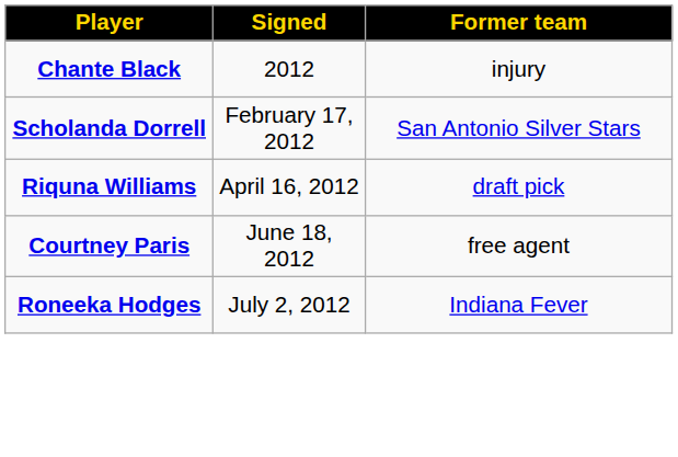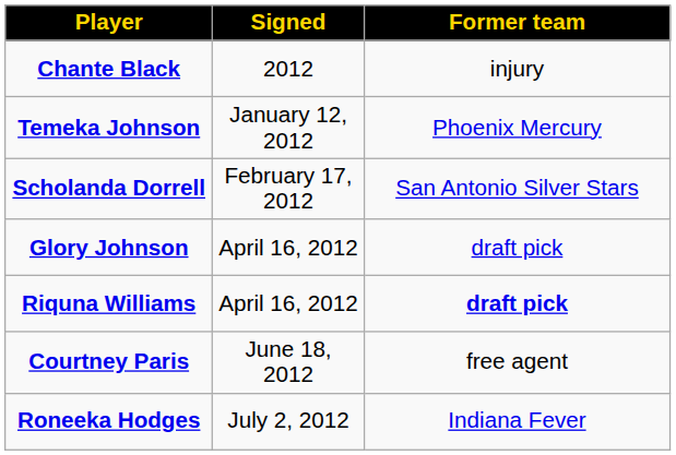+ row: Temeka Johnson | January 12, 2012 | Phoenix Mercury
+ row: Glory Johnson | April 16, 2012 | draft pick
Riquna Williams | Former team: normal -> bold
